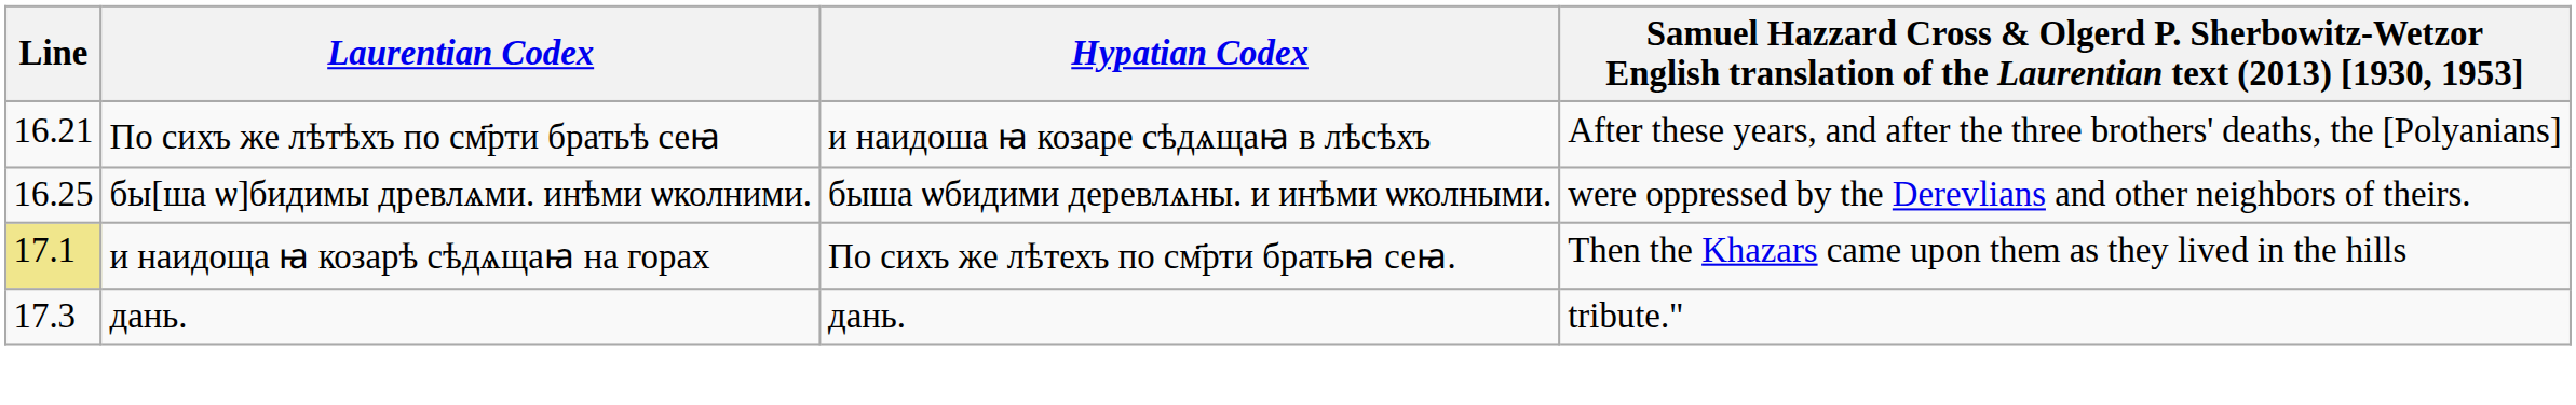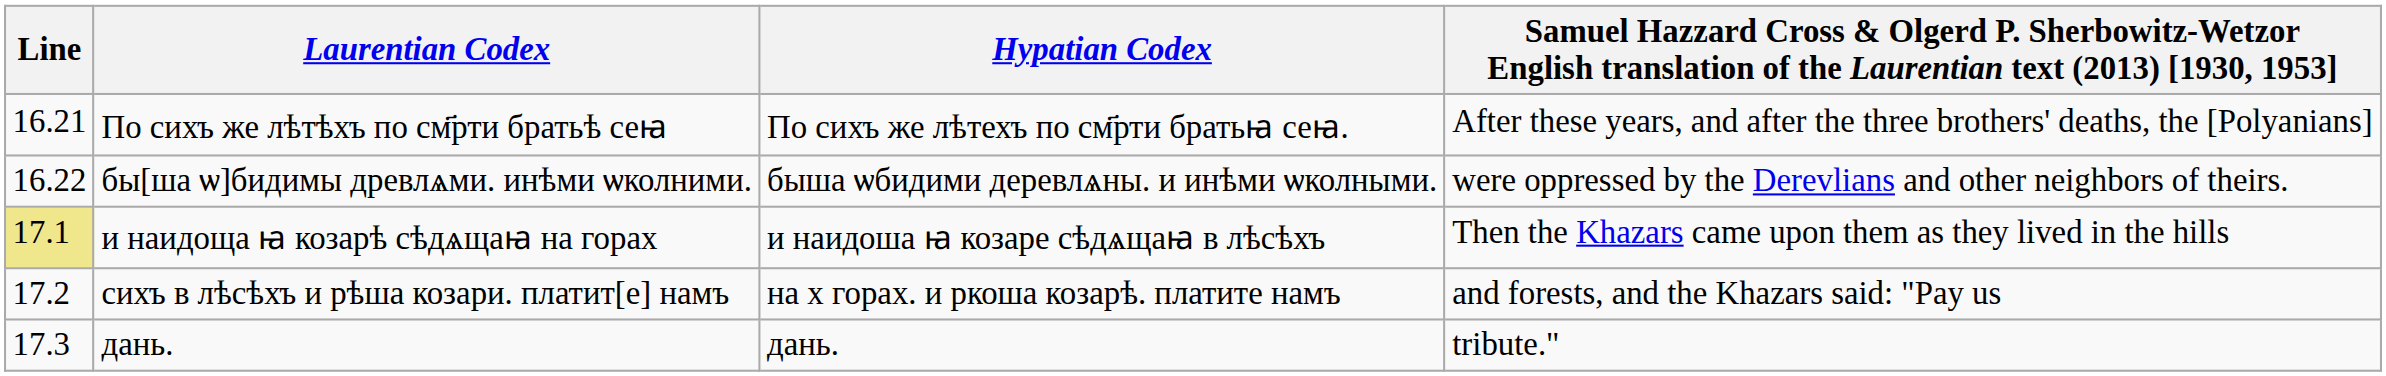По сихъ же лѣтѣхъ по см҃рти братьѣ сеꙗ | Hypatian Codex: и наидоша ꙗ козаре сѣдѧщаꙗ в лѣсѣхъ -> По сихъ же лѣтехъ по см҃рти братьꙗ сеꙗ.
бы[ша ѡ]бидимы древлѧми. инѣми ѡколними. | Line: 16.25 -> 16.22
и наидоща ꙗ козарѣ сѣдѧщаꙗ на горах | Hypatian Codex: По сихъ же лѣтехъ по см҃рти братьꙗ сеꙗ. -> и наидоша ꙗ козаре сѣдѧщаꙗ в лѣсѣхъ
+ row: 17.2 | сихъ в лѣсѣхъ и рѣша козари. платит[е] намъ | на х горах. и ркоша козарѣ. платите намъ | and forests, and the Khazars said: "Pay us
